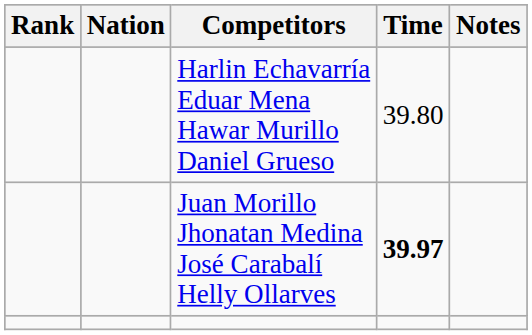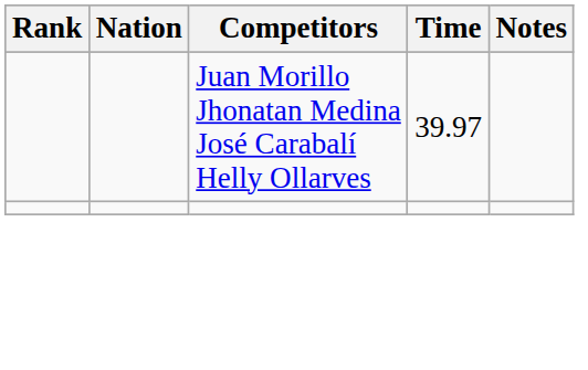- row: Harlin Echavarría Eduar Mena Hawar Murillo Daniel Grueso | 39.80
Juan Morillo Jhonatan Medina José Carabalí Helly Ollarves | Time: bold -> normal
